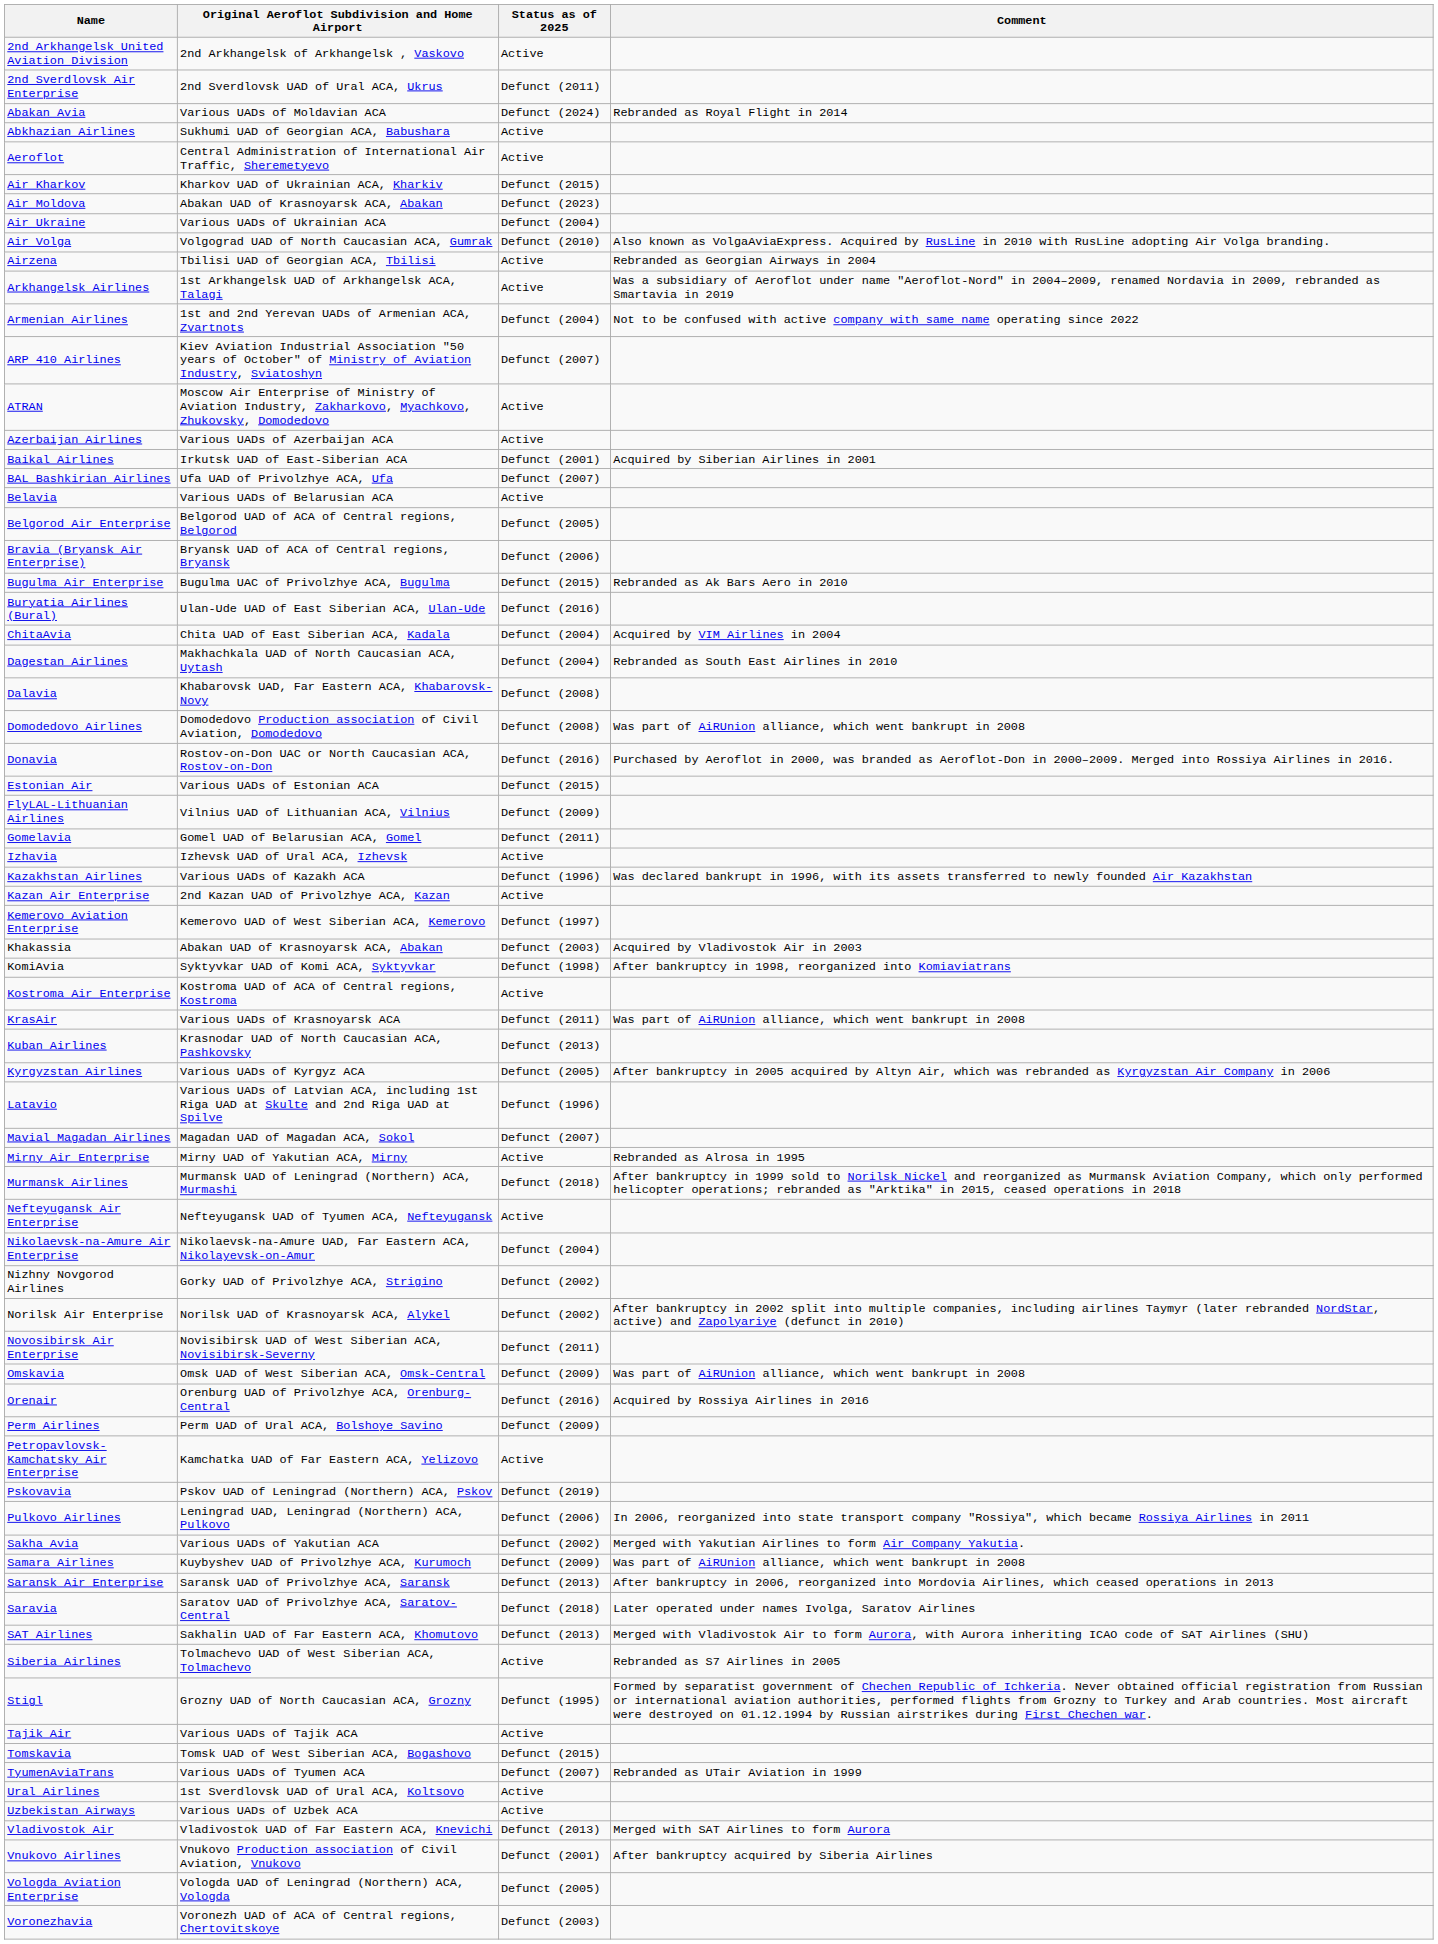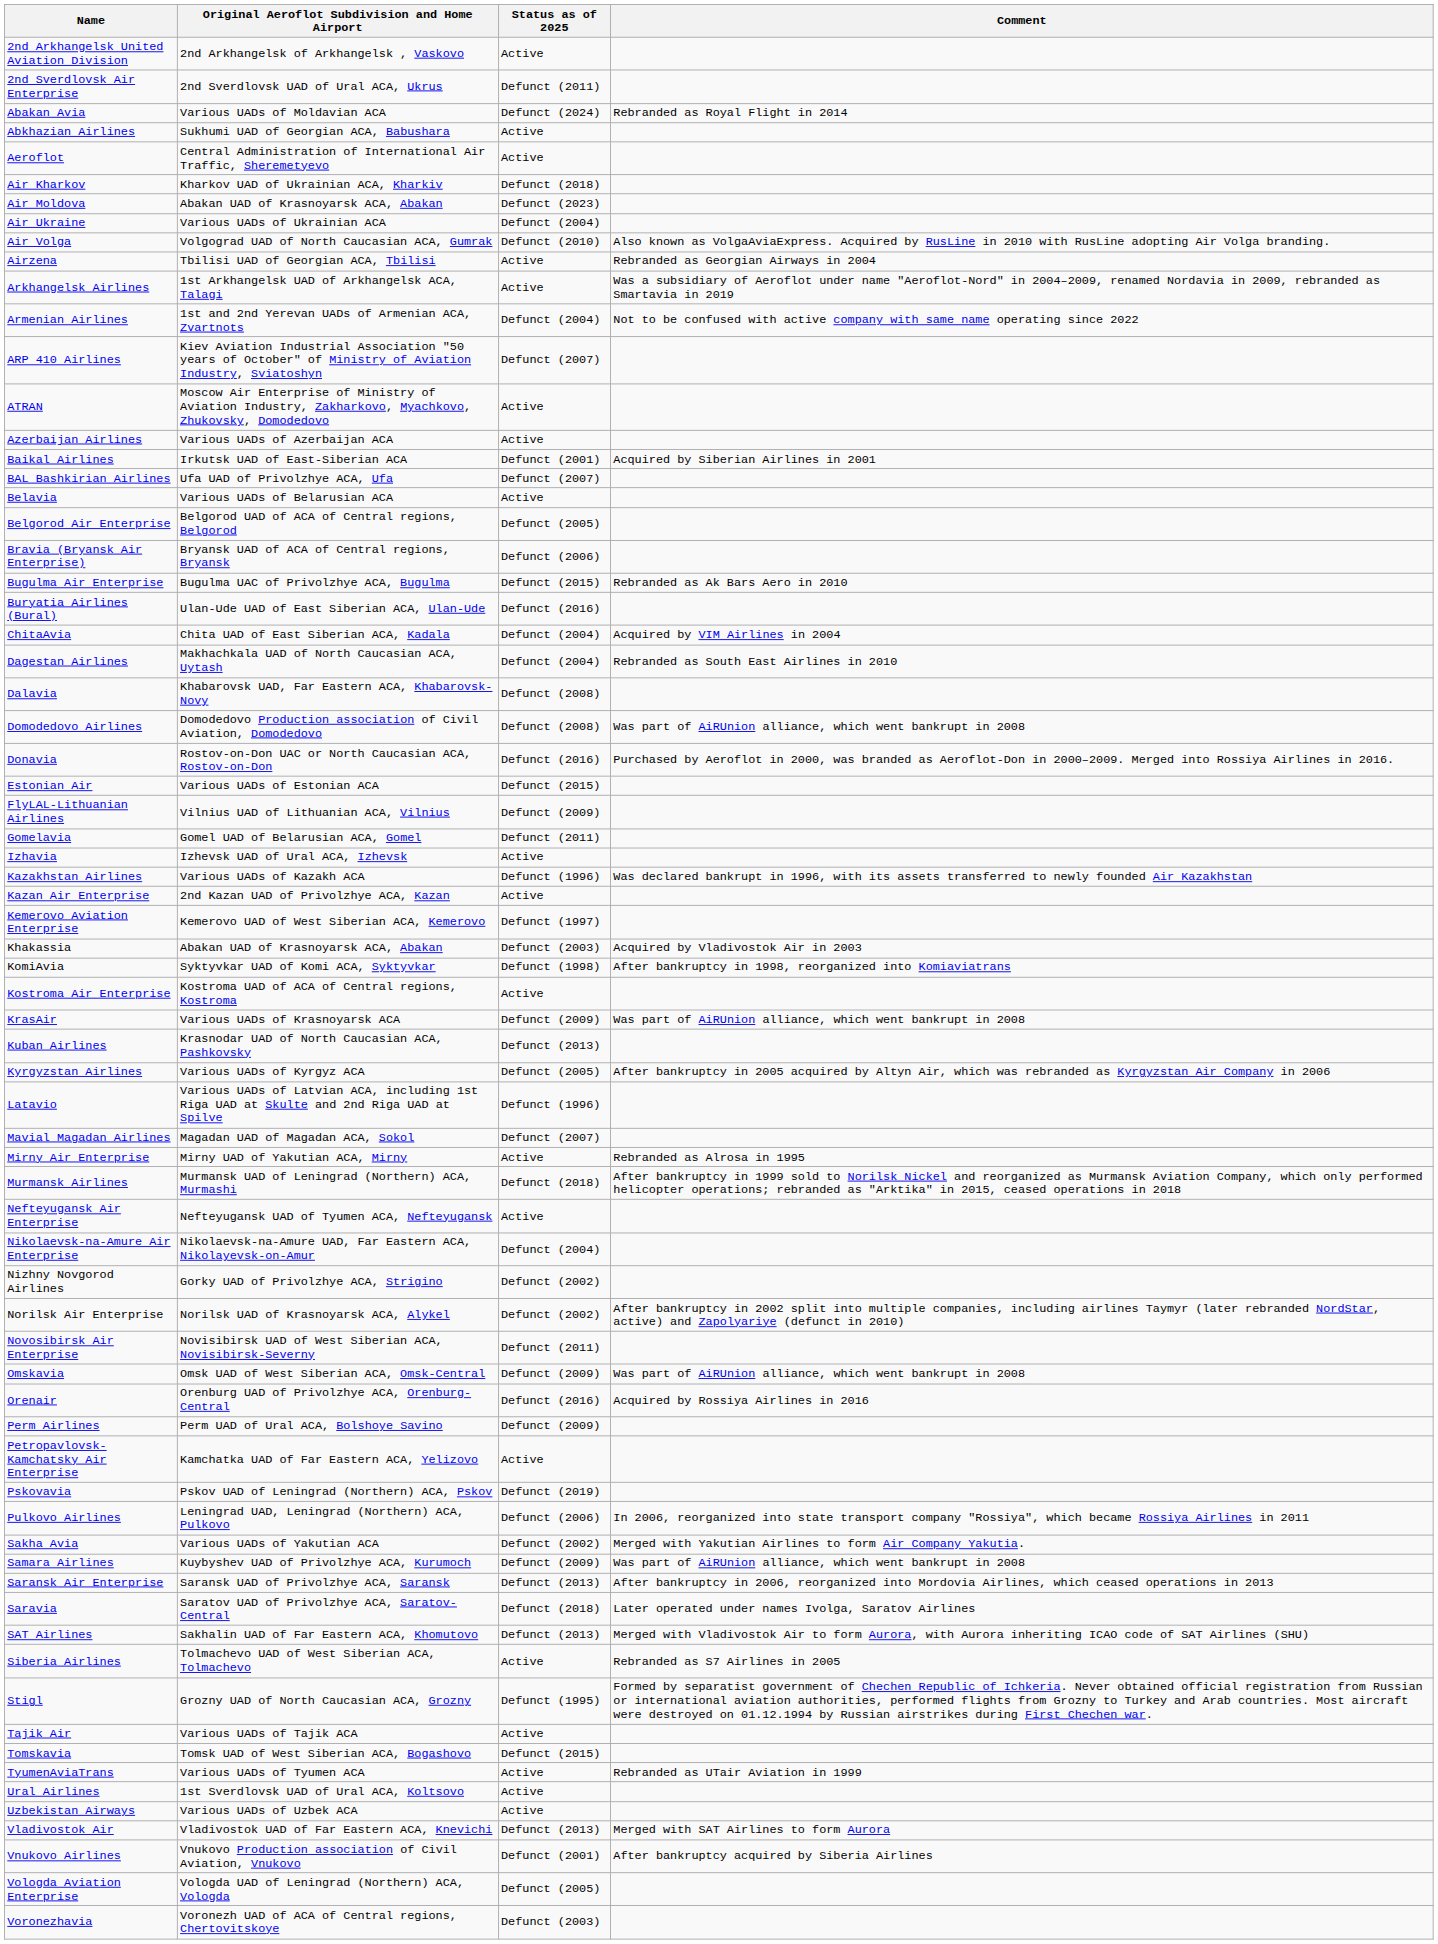Air Kharkov | Status as of 2025: Defunct (2015) -> Defunct (2018)
KrasAir | Status as of 2025: Defunct (2011) -> Defunct (2009)
TyumenAviaTrans | Status as of 2025: Defunct (2007) -> Active
